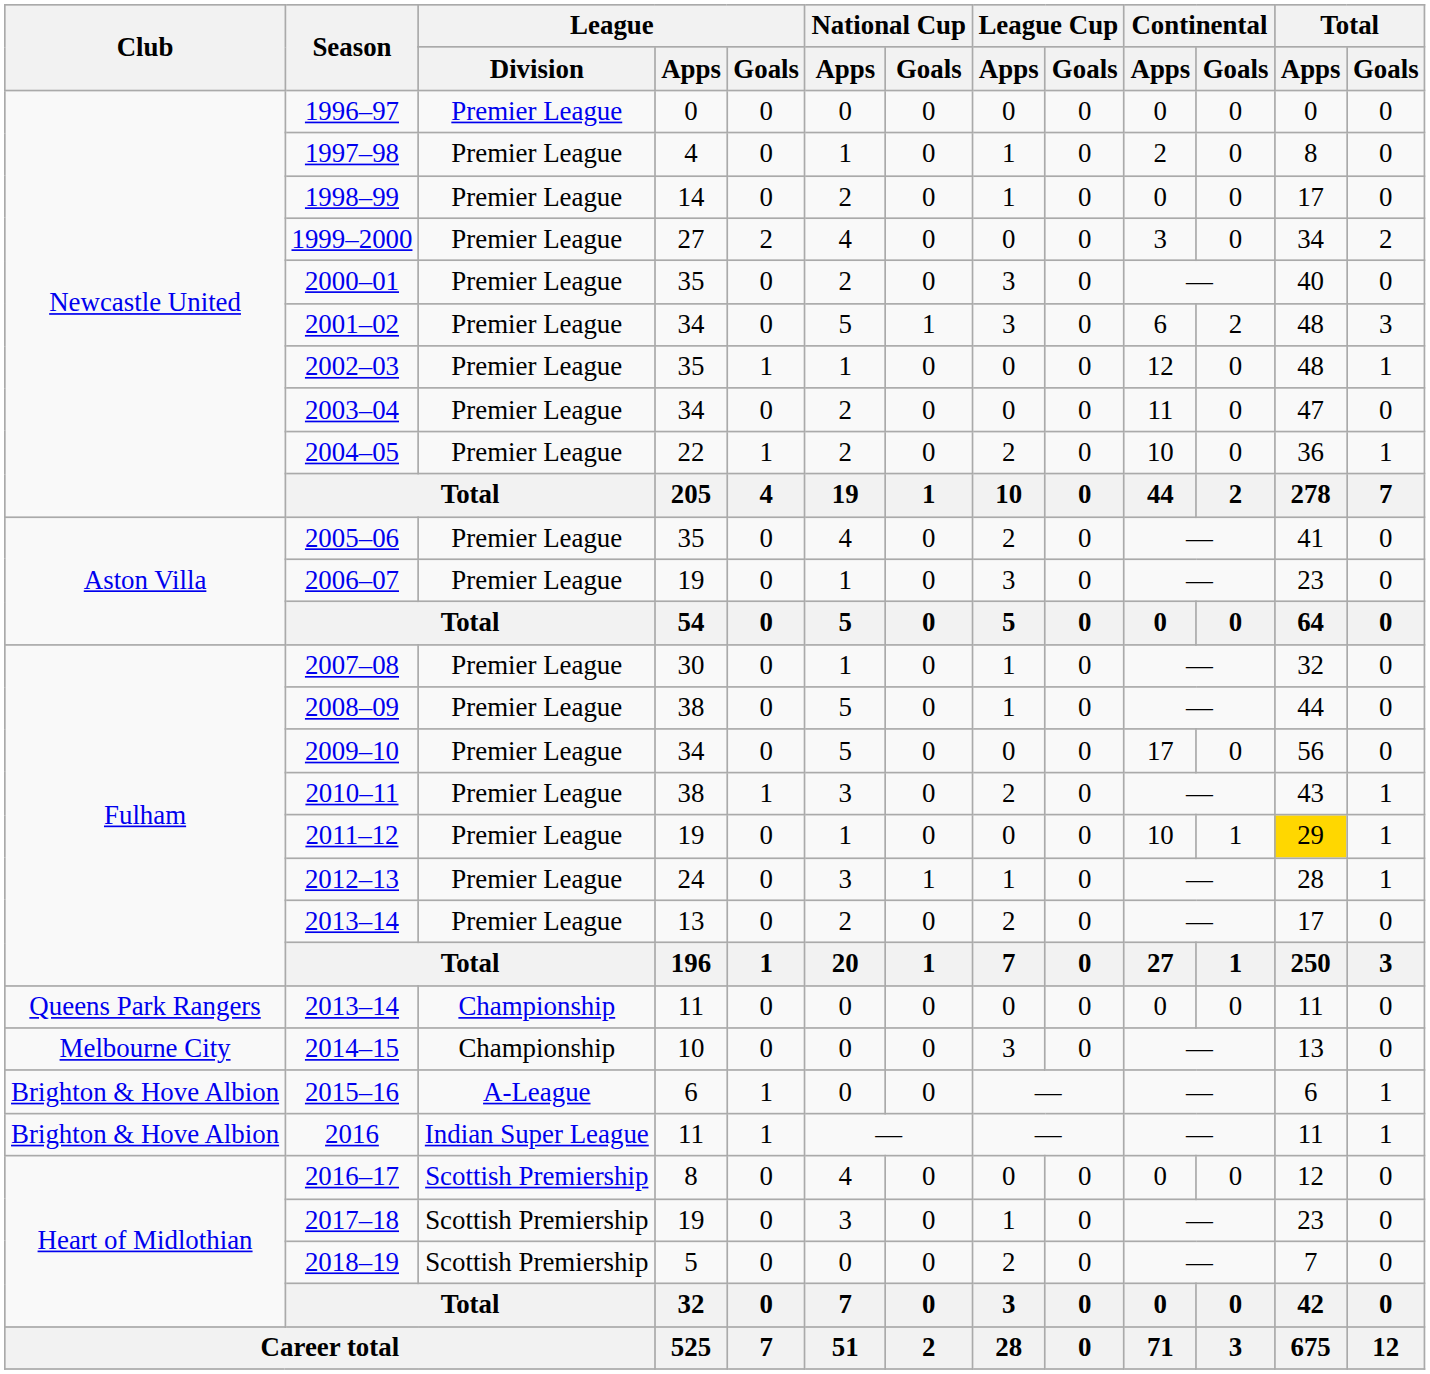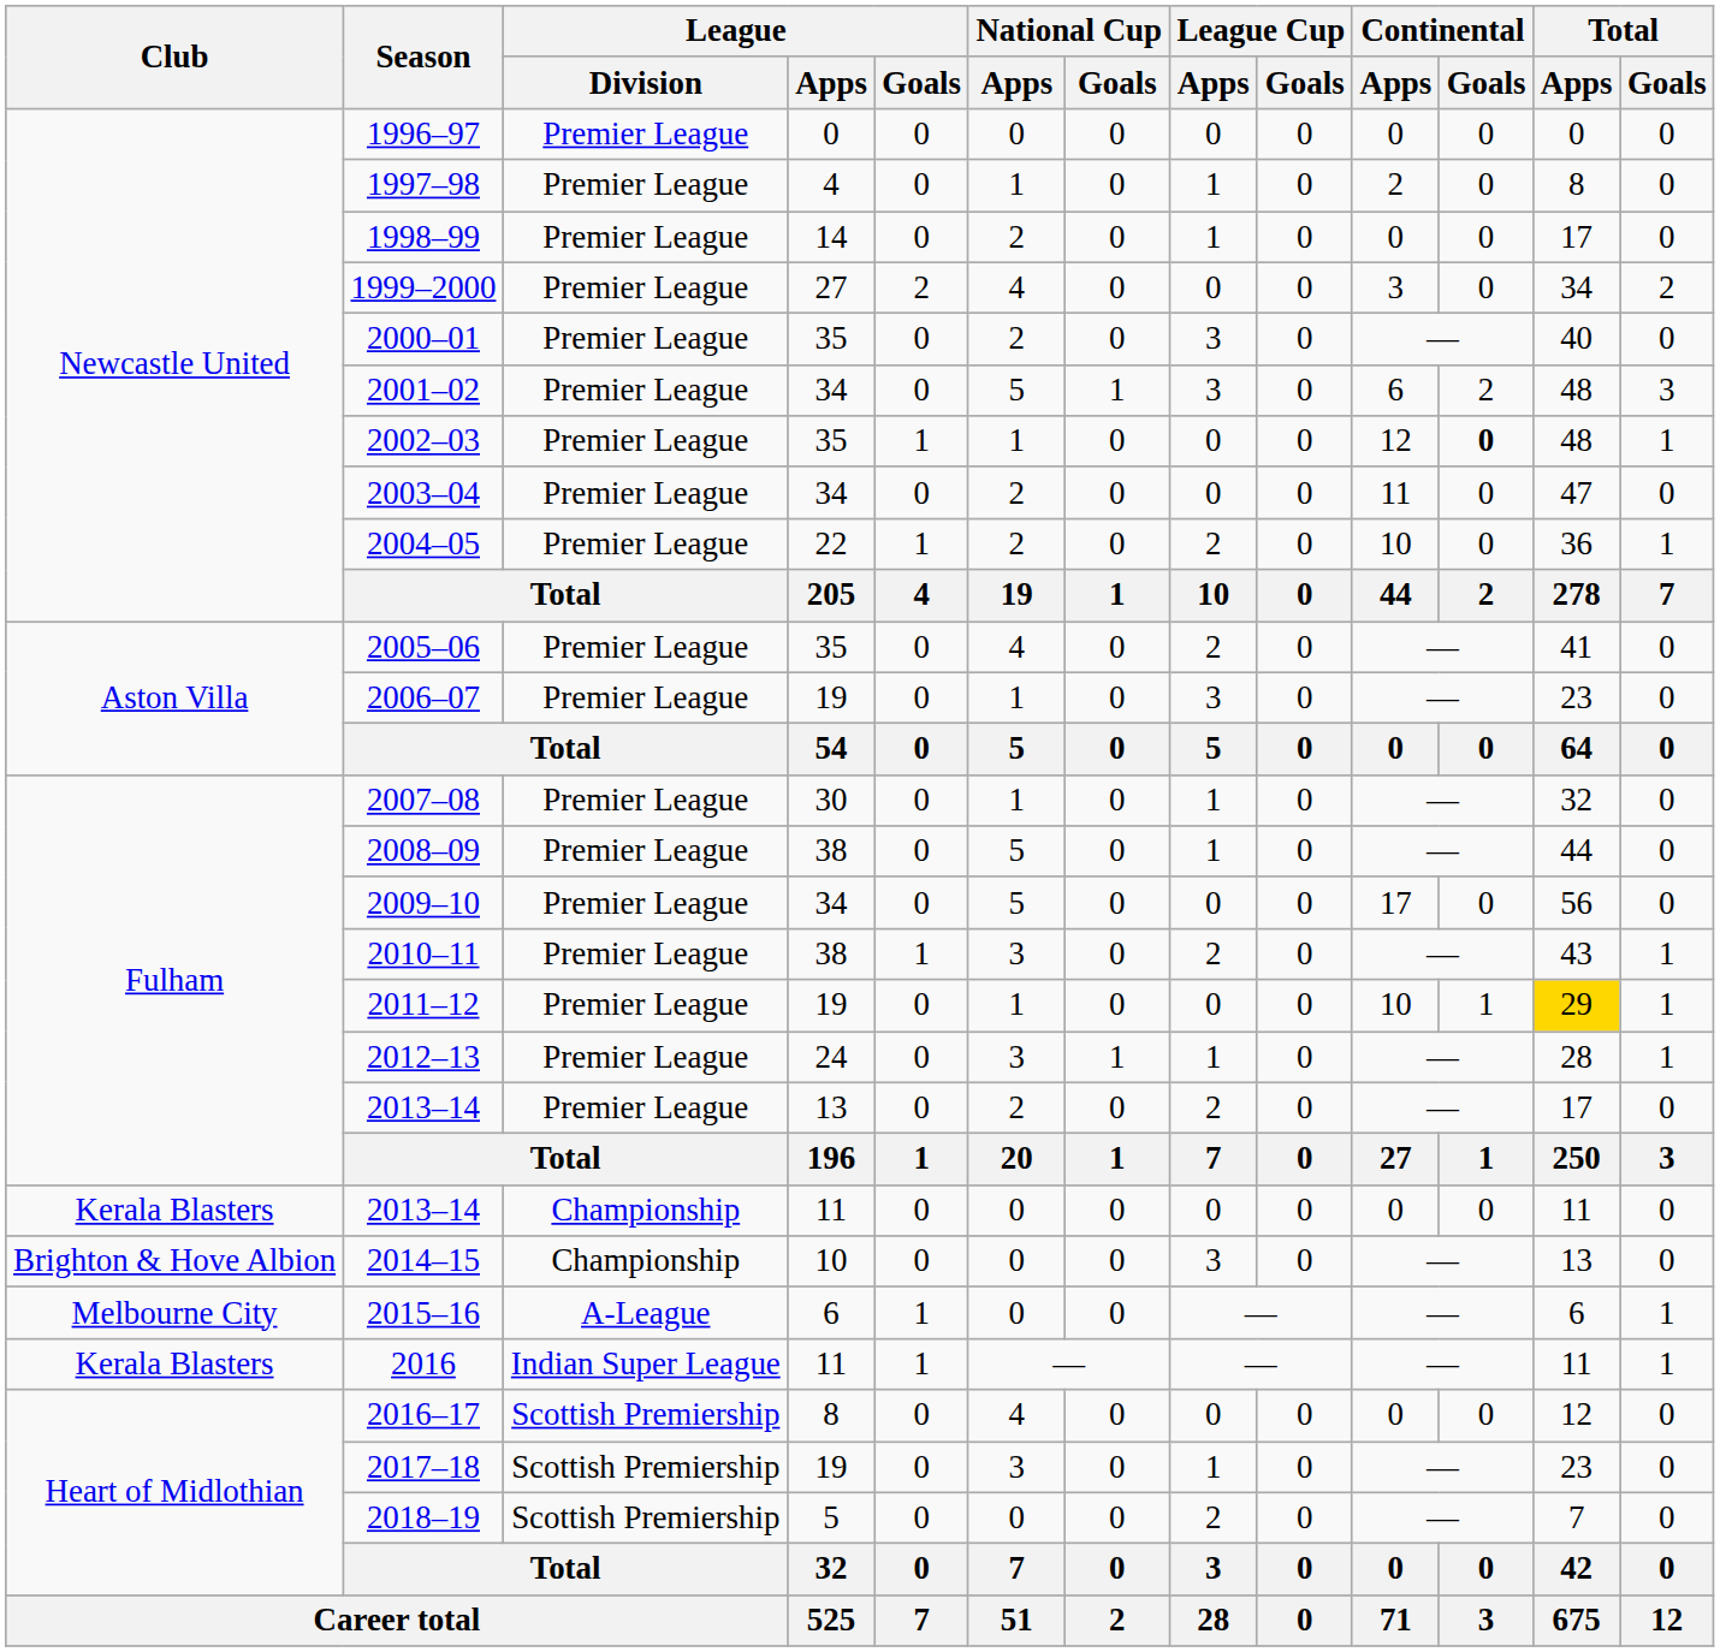2002–03 | Continental / Goals: normal -> bold
2013–14 / 11 | Club: Queens Park Rangers -> Kerala Blasters
2014–15 | Club: Melbourne City -> Brighton & Hove Albion
2015–16 | Club: Brighton & Hove Albion -> Melbourne City
2016 | Club: Brighton & Hove Albion -> Kerala Blasters
